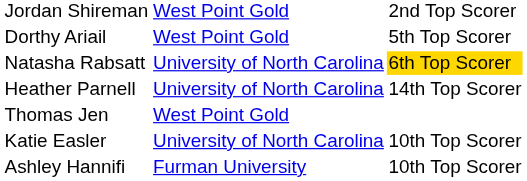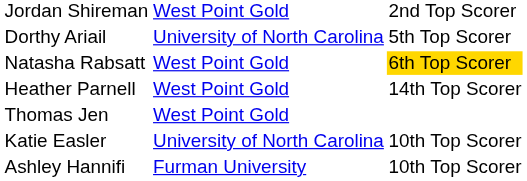Dorthy Ariail | column 2: West Point Gold -> University of North Carolina
Natasha Rabsatt | column 2: University of North Carolina -> West Point Gold
Heather Parnell | column 2: University of North Carolina -> West Point Gold
